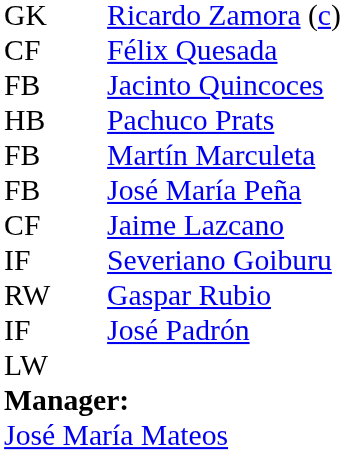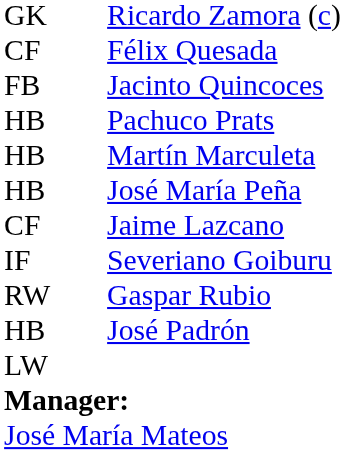Martín Marculeta | column 1: FB -> HB
José María Peña | column 1: FB -> HB
José Padrón | column 1: IF -> HB
